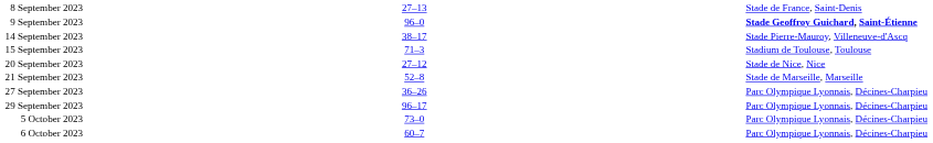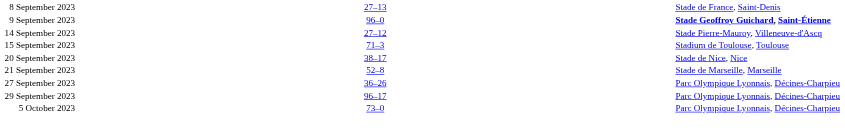14 September 2023 | column 3: 38–17 -> 27–12
20 September 2023 | column 3: 27–12 -> 38–17
- row: 6 October 2023 | 60–7 | Parc Olympique Lyonnais, Décines-Charpieu
